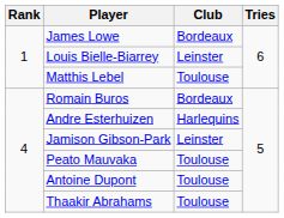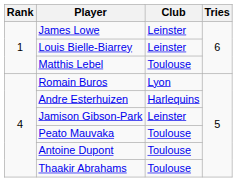James Lowe | Club: Bordeaux -> Leinster
Romain Buros | Club: Bordeaux -> Lyon
